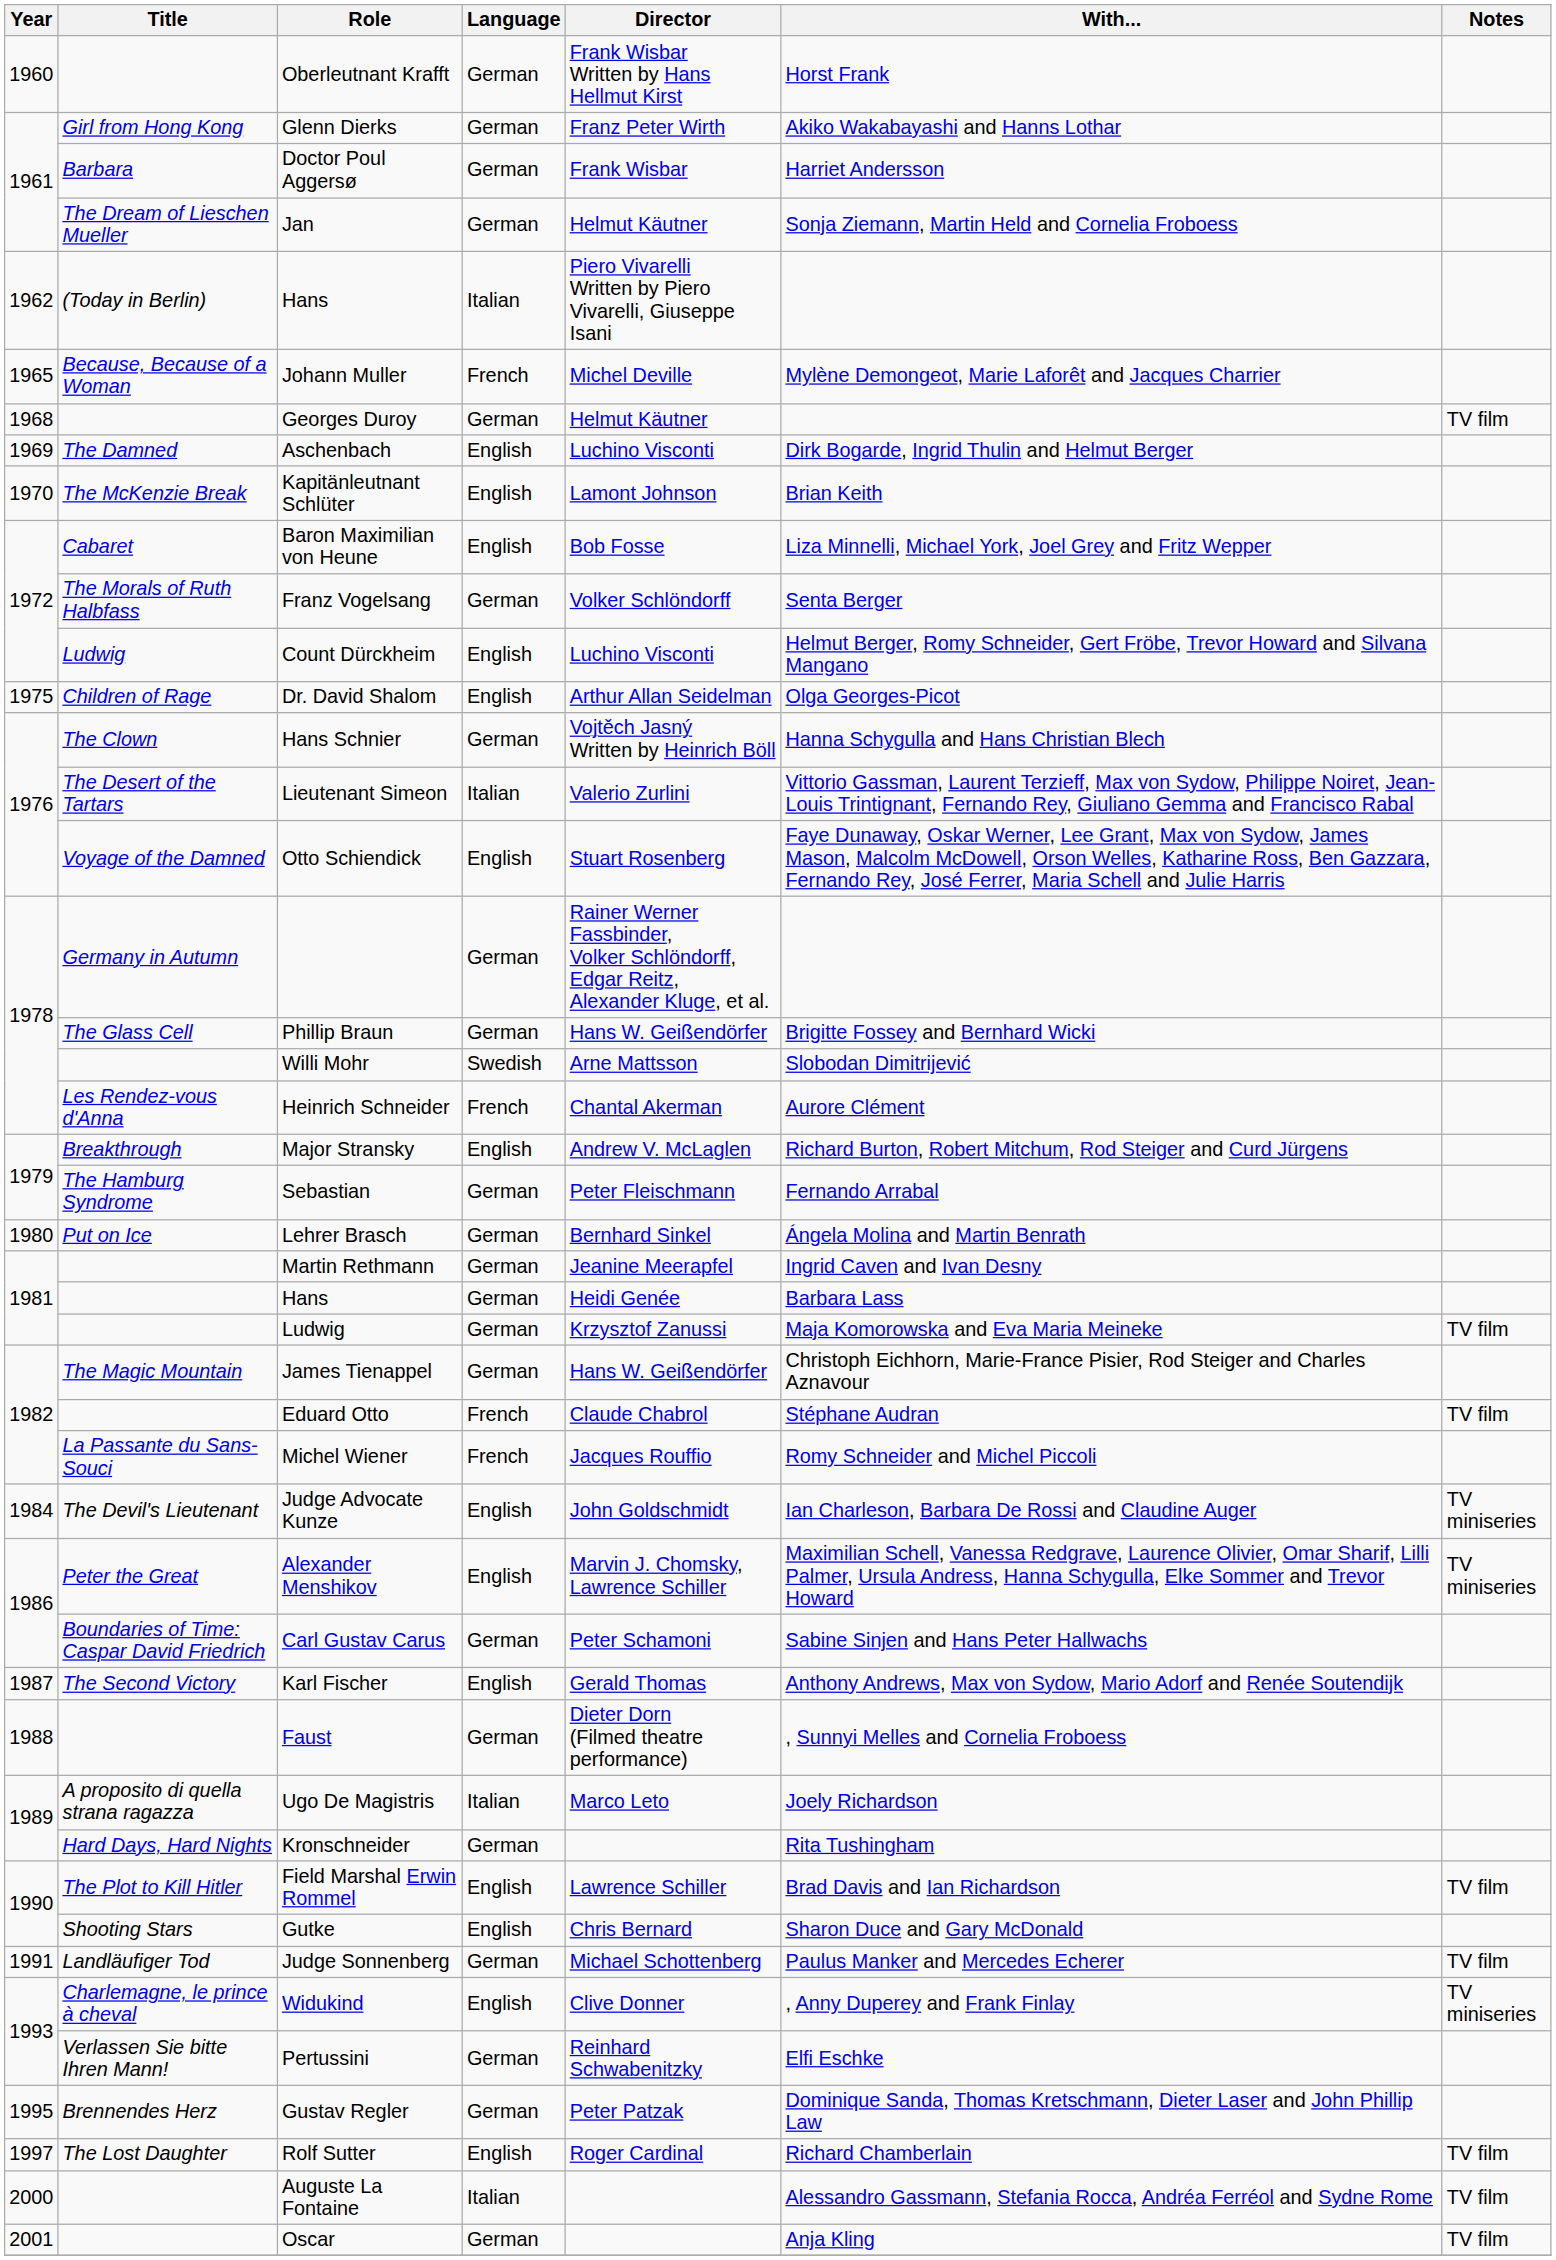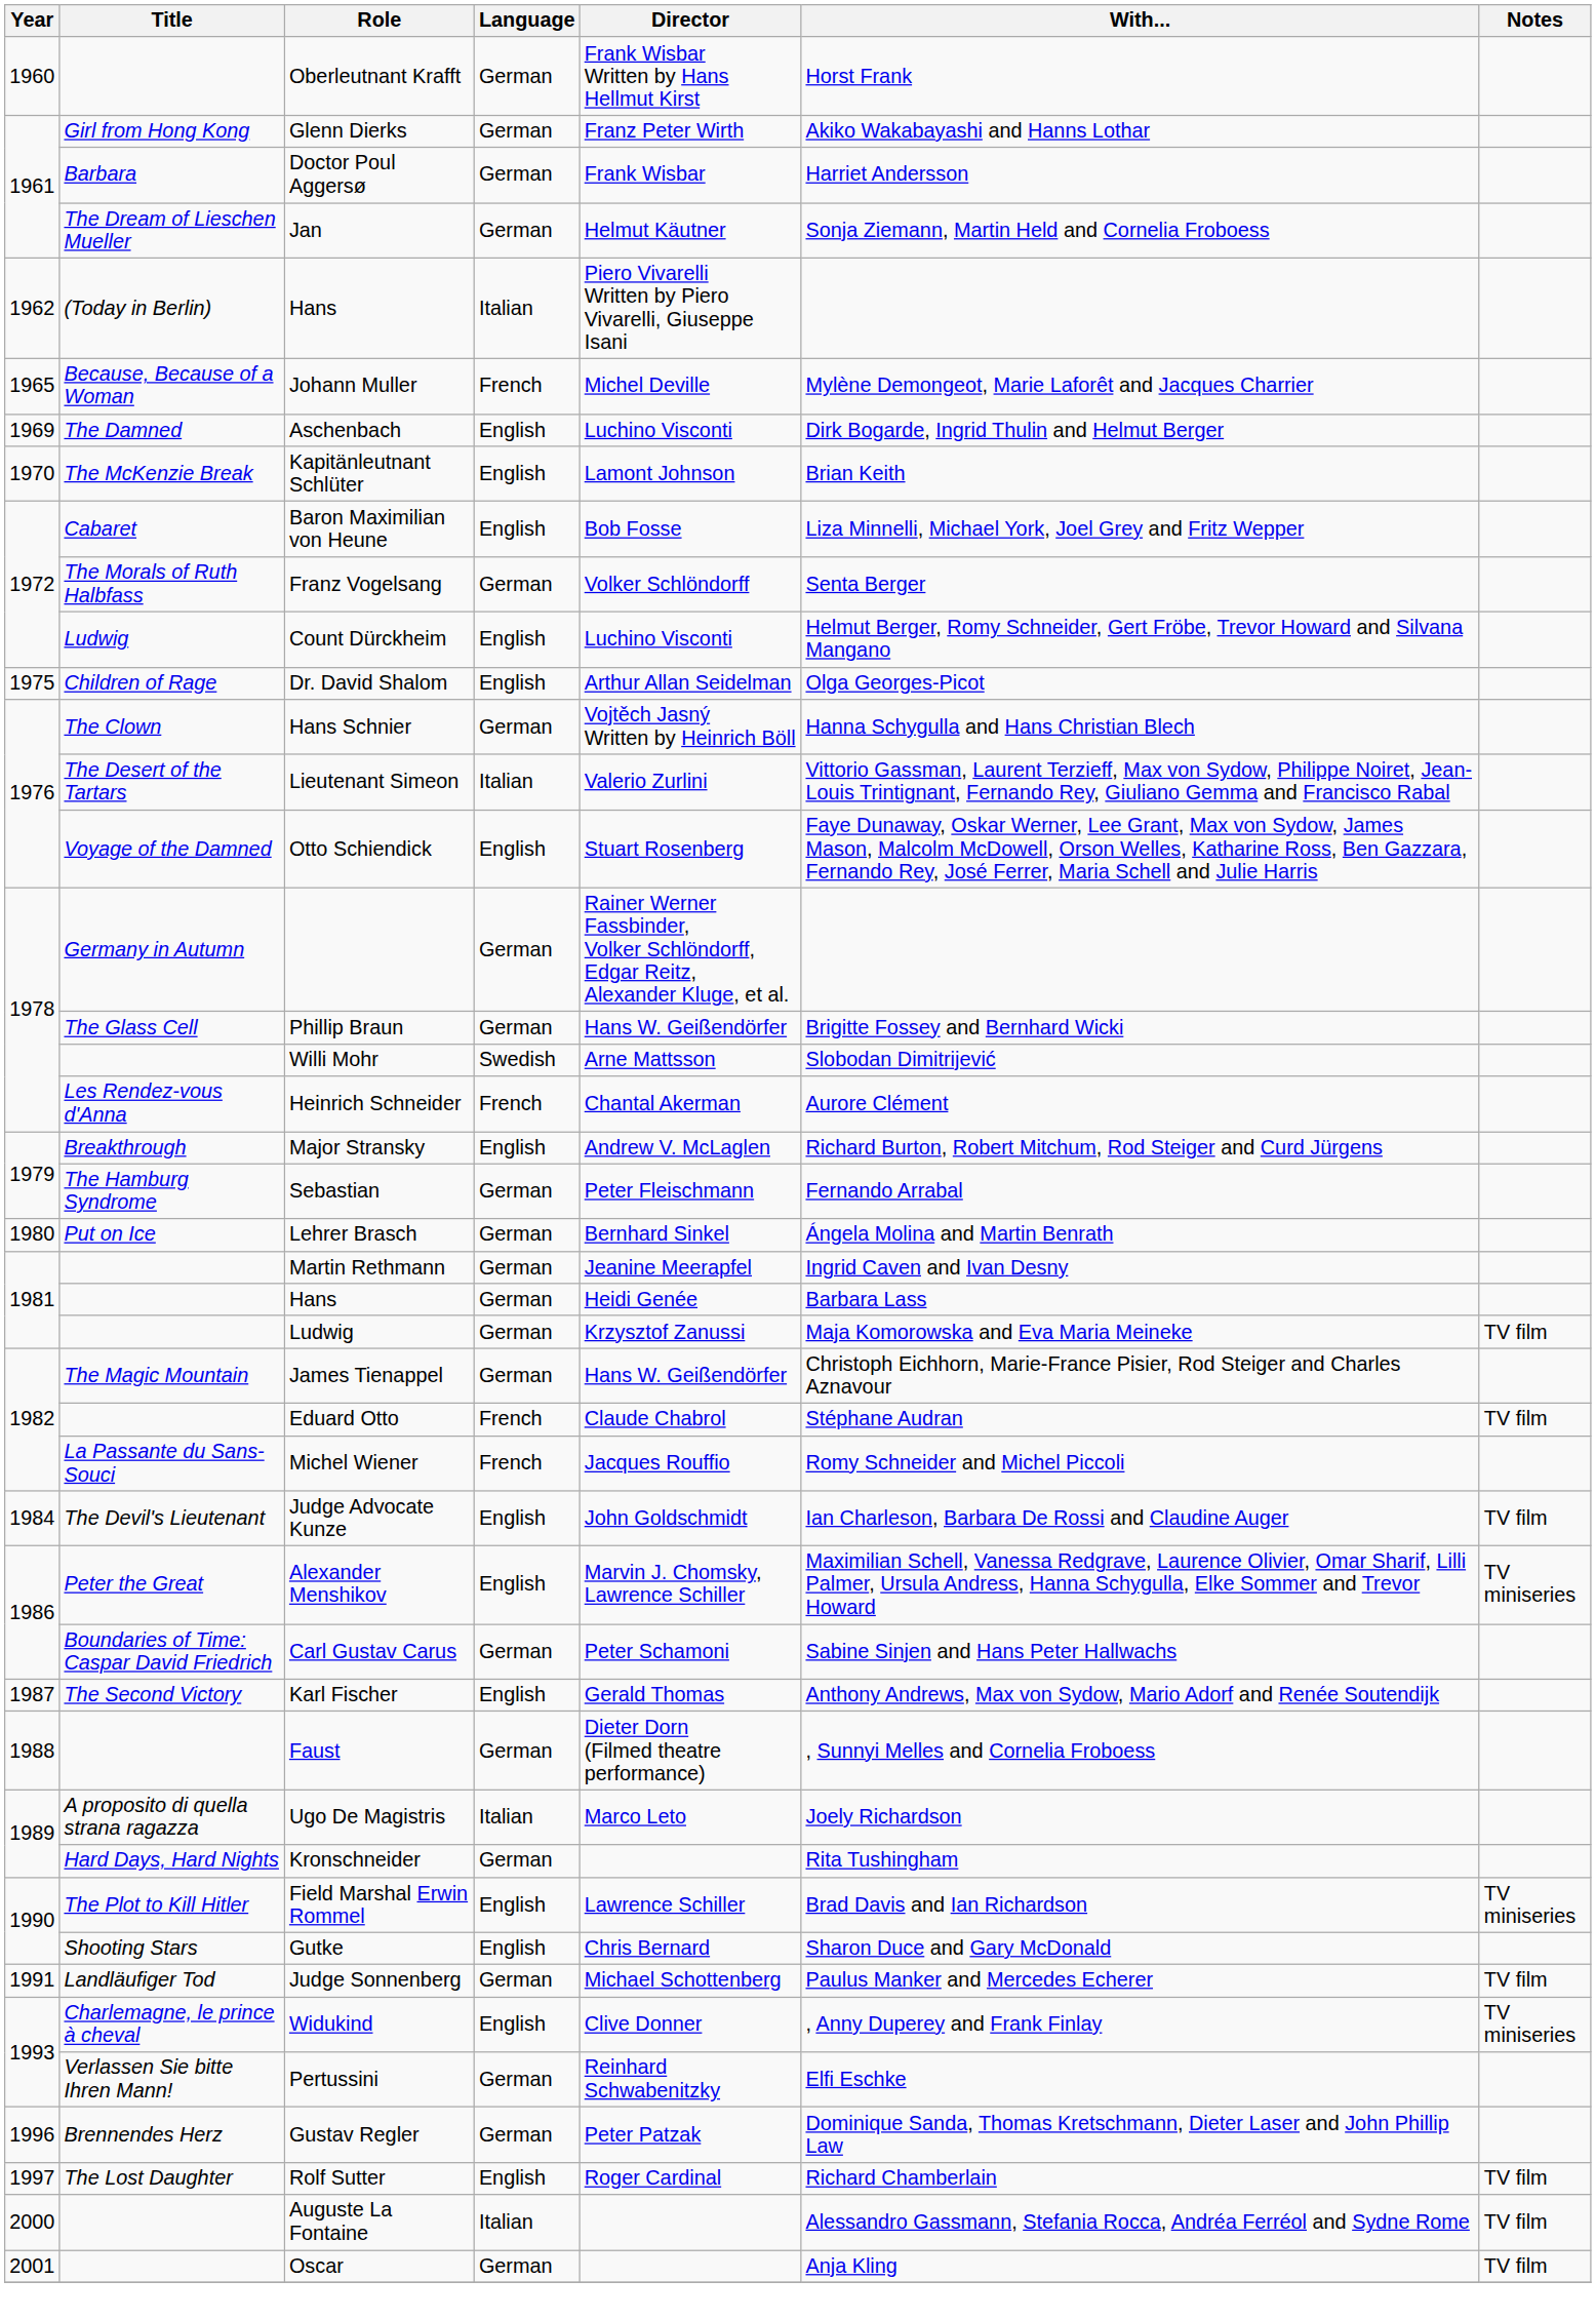- row: 1968 | Georges Duroy | German | Helmut Käutner | TV film
Judge Advocate Kunze | Notes: TV miniseries -> TV film
Field Marshal Erwin Rommel | Notes: TV film -> TV miniseries
Gustav Regler | Year: 1995 -> 1996
